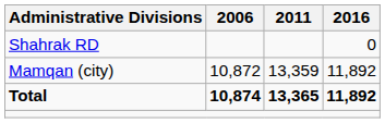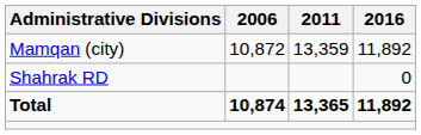rows swapped: Shahrak RD <-> Mamqan (city)
